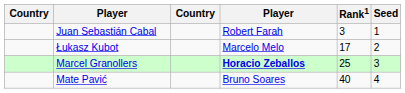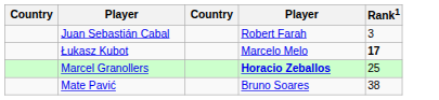- column: Seed | 1 | 2 | 3 | 4
Łukasz Kubot | Rank1: normal -> bold
Mate Pavić | Rank1: 40 -> 38
